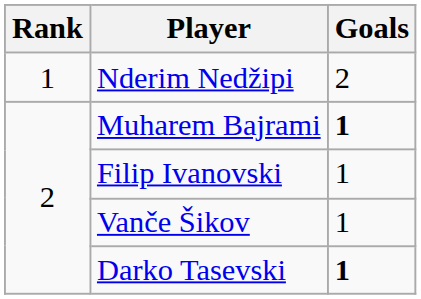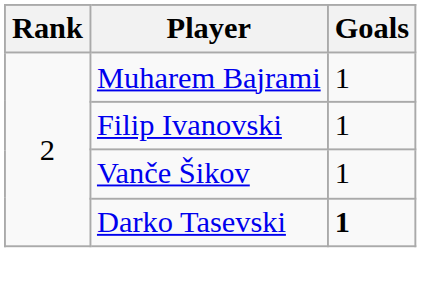- row: 1 | Nderim Nedžipi | 2
Muharem Bajrami | Goals: bold -> normal
